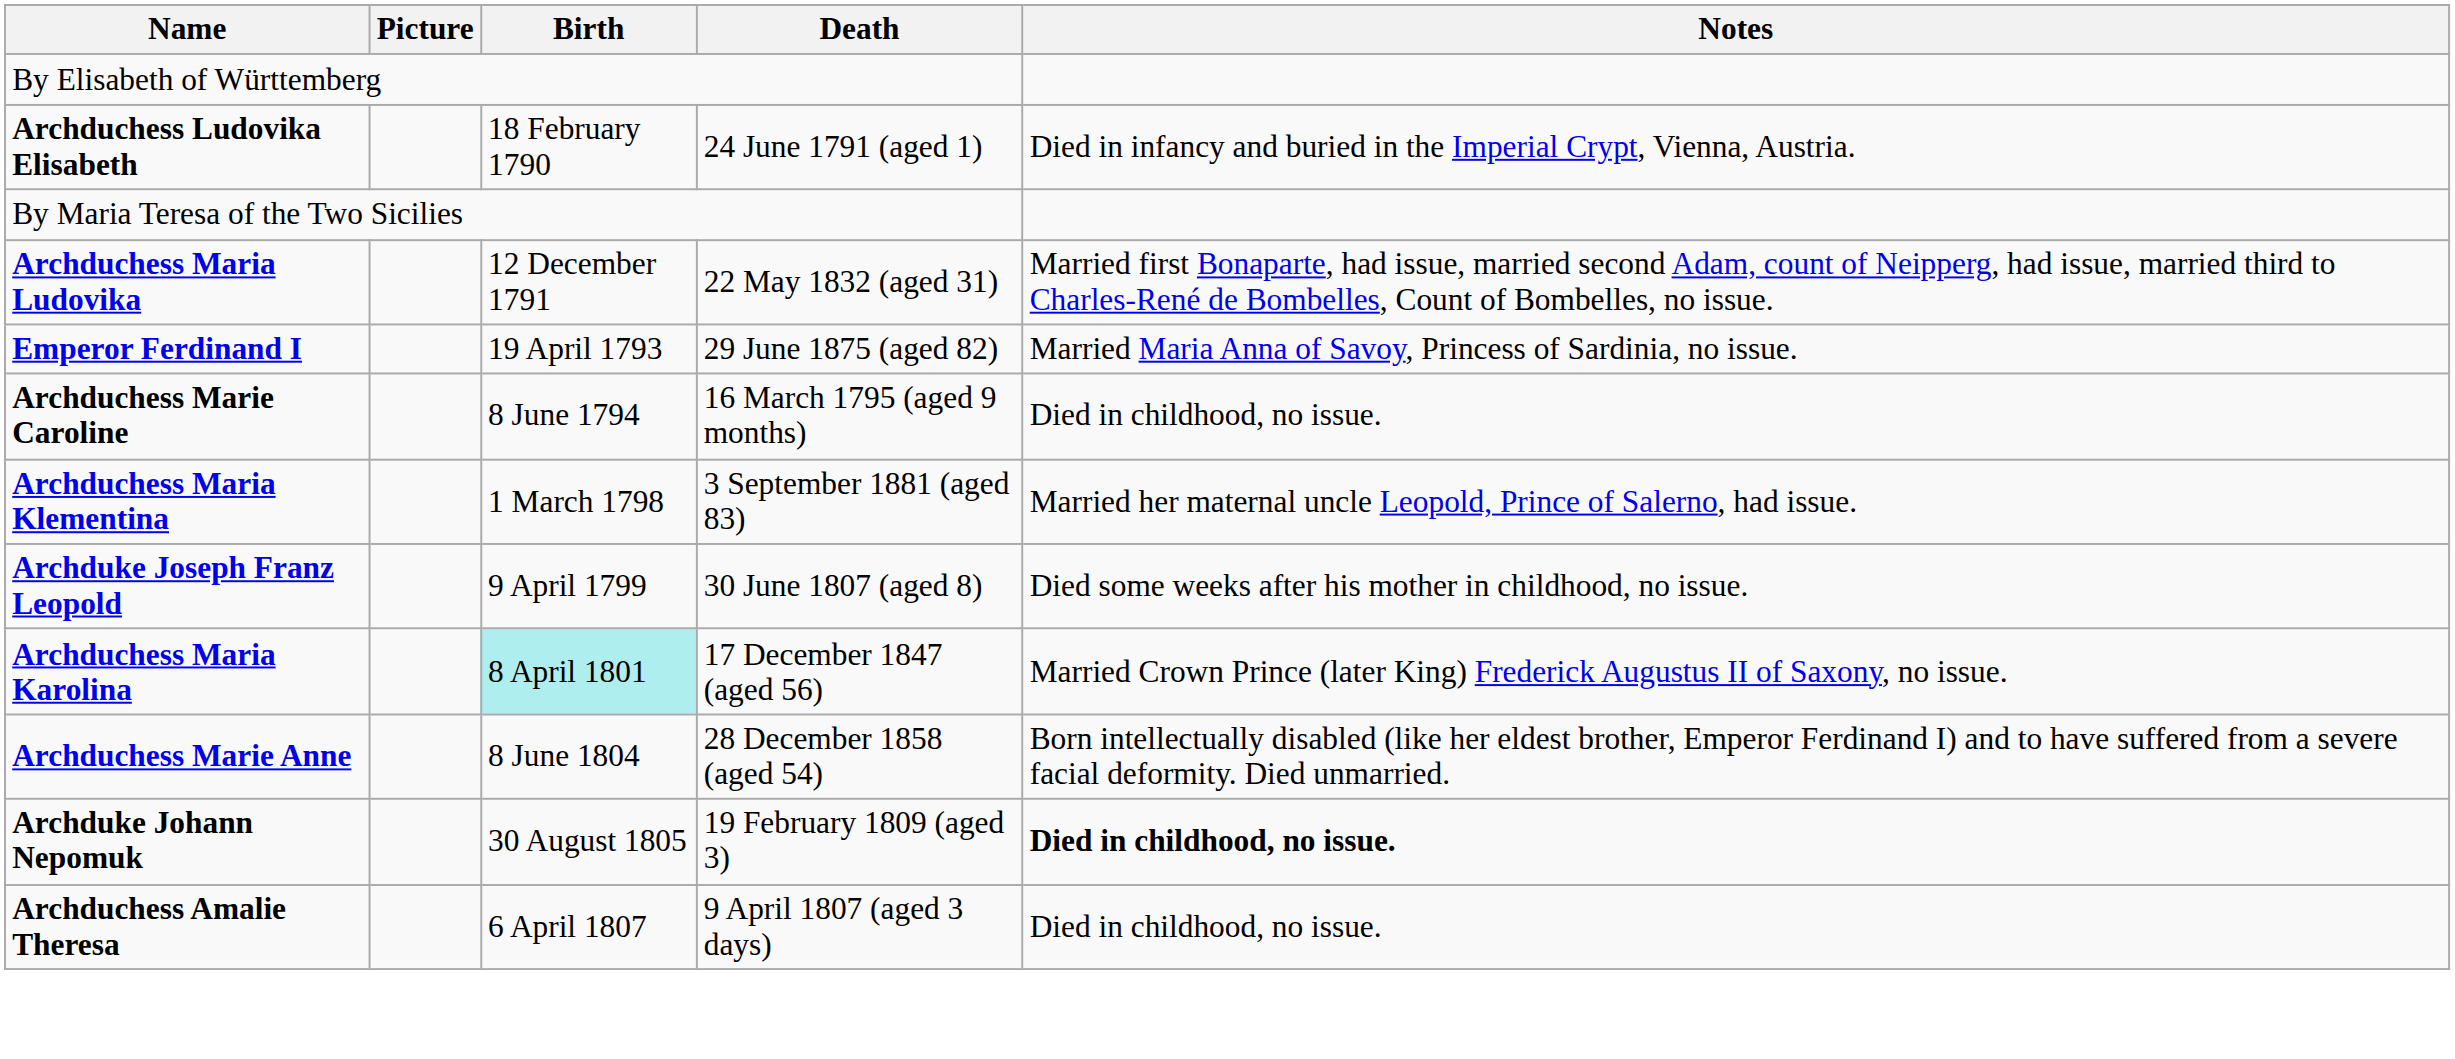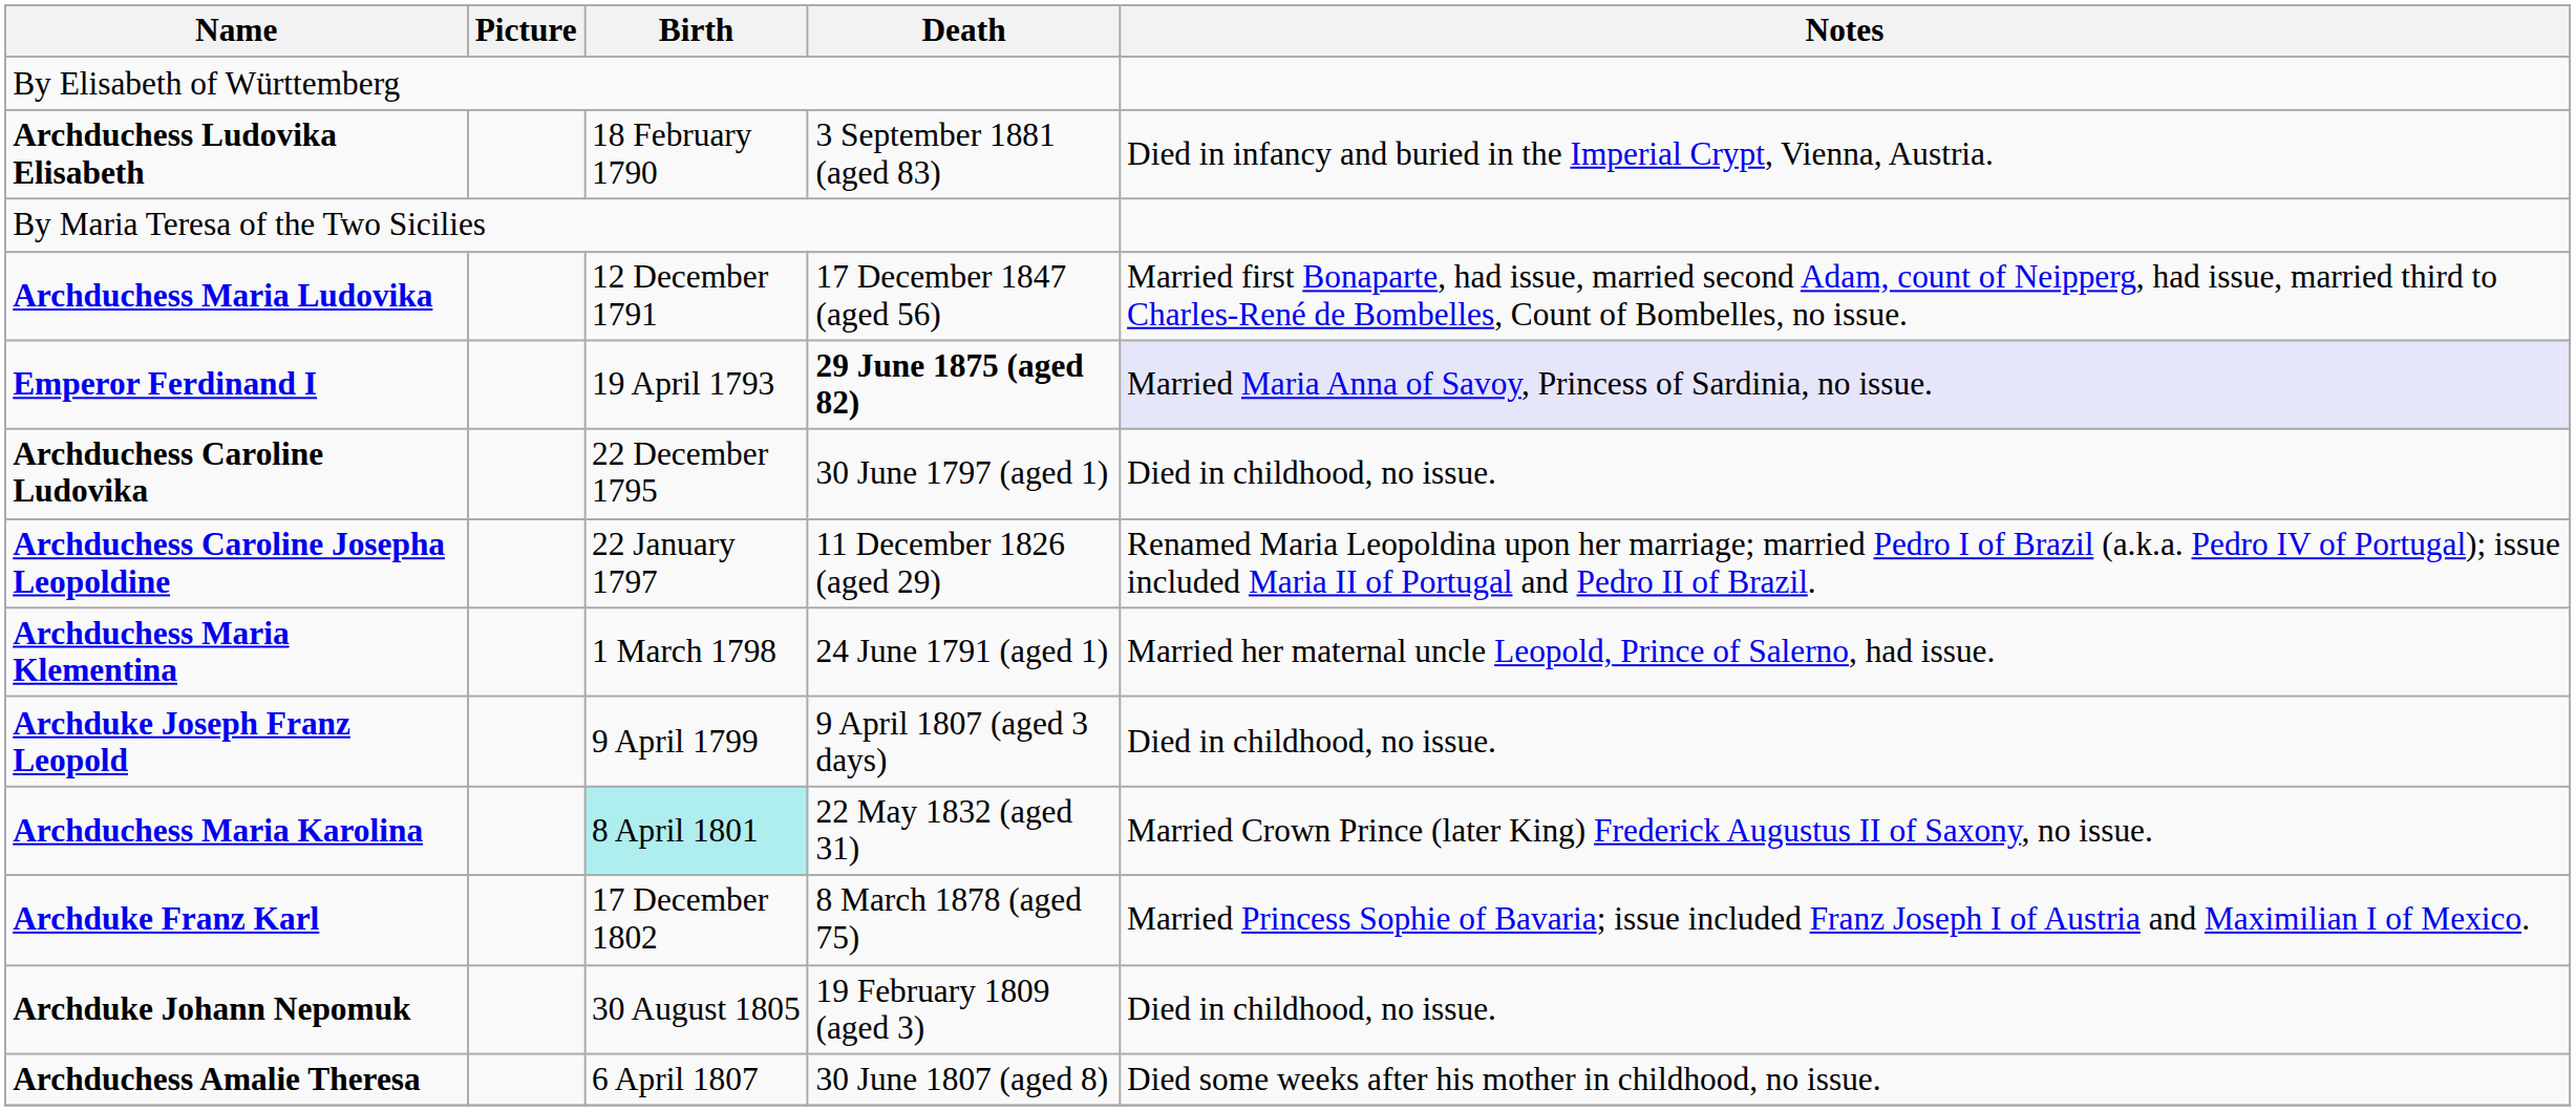Archduchess Ludovika Elisabeth | Death: 24 June 1791 (aged 1) -> 3 September 1881 (aged 83)
Archduchess Maria Ludovika | Death: 22 May 1832 (aged 31) -> 17 December 1847 (aged 56)
Emperor Ferdinand I | Death: normal -> bold
Emperor Ferdinand I | Notes: no background -> lavender background
- row: Archduchess Marie Caroline | 8 June 1794 | 16 March 1795 (aged 9 months) | Died in childhood, no issue.
+ row: Archduchess Caroline Ludovika | 22 December 1795 | 30 June 1797 (aged 1) | Died in childhood, no issue.
+ row: Archduchess Caroline Josepha Leopoldine | 22 January 1797 | 11 December 1826 (aged 29) | Renamed Maria Leopoldina upon her marriage; married Pedro I of Brazil (a.k.a. Pedro IV of Portugal); issue included Maria II of Portugal and Pedro II of Brazil.
Archduchess Maria Klementina | Death: 3 September 1881 (aged 83) -> 24 June 1791 (aged 1)
Archduke Joseph Franz Leopold | Death: 30 June 1807 (aged 8) -> 9 April 1807 (aged 3 days)
Archduke Joseph Franz Leopold | Notes: Died some weeks after his mother in childhood, no issue. -> Died in childhood, no issue.
Archduchess Maria Karolina | Death: 17 December 1847 (aged 56) -> 22 May 1832 (aged 31)
+ row: Archduke Franz Karl | 17 December 1802 | 8 March 1878 (aged 75) | Married Princess Sophie of Bavaria; issue included Franz Joseph I of Austria and Maximilian I of Mexico.
- row: Archduchess Marie Anne | 8 June 1804 | 28 December 1858 (aged 54) | Born intellectually disabled (like her eldest brother, Emperor Ferdinand I) and to have suffered from a severe facial deformity. Died unmarried.
Archduke Johann Nepomuk | Notes: bold -> normal
Archduchess Amalie Theresa | Death: 9 April 1807 (aged 3 days) -> 30 June 1807 (aged 8)
Archduchess Amalie Theresa | Notes: Died in childhood, no issue. -> Died some weeks after his mother in childhood, no issue.
